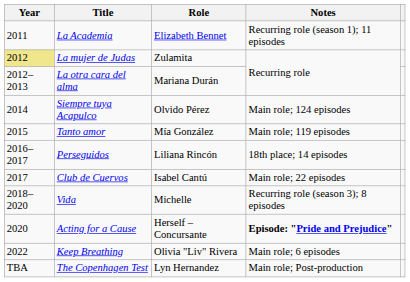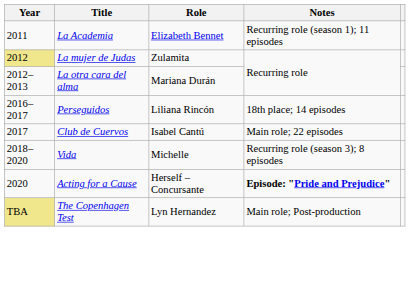- row: 2014 | Siempre tuya Acapulco | Olvido Pérez | Main role; 124 episodes
- row: 2015 | Tanto amor | Mía González | Main role; 119 episodes
- row: 2022 | Keep Breathing | Olivia "Liv" Rivera | Main role; 6 episodes
The Copenhagen Test | Year: no background -> khaki background
